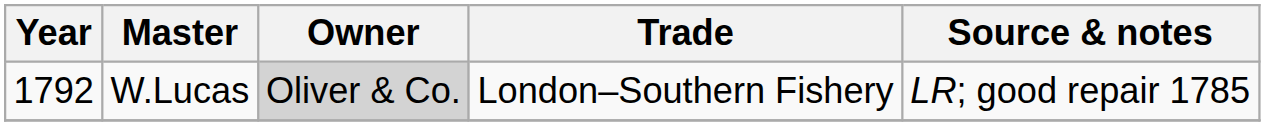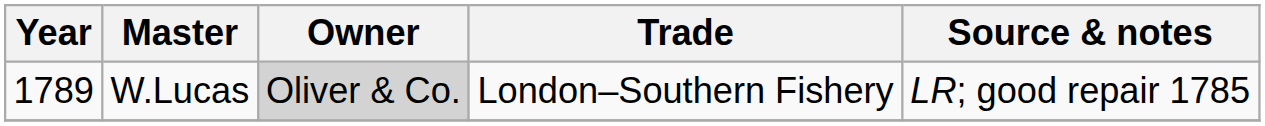W.Lucas | Year: 1792 -> 1789
